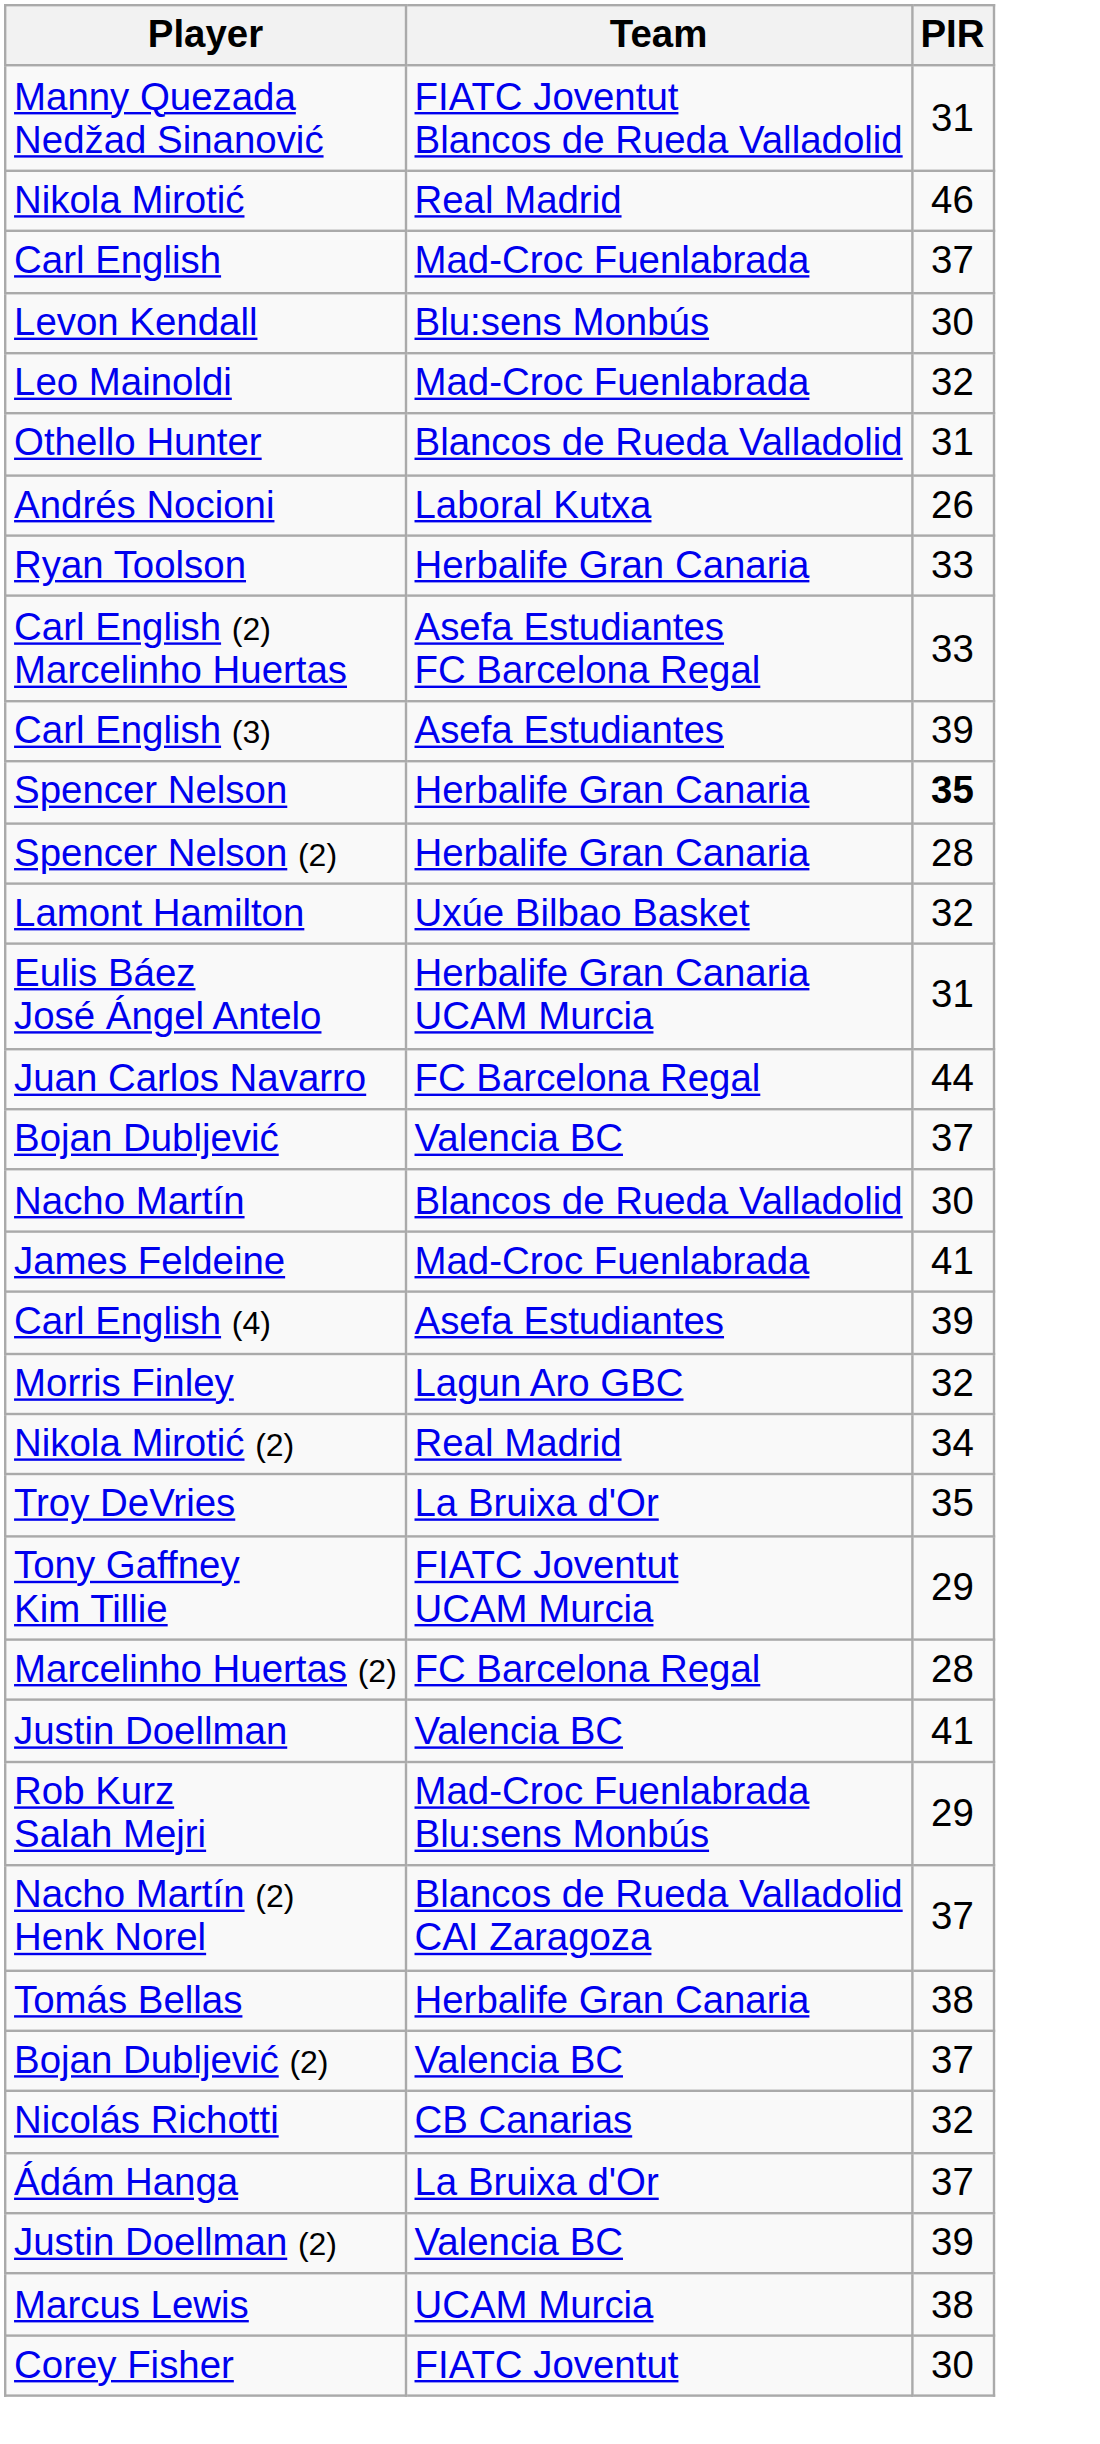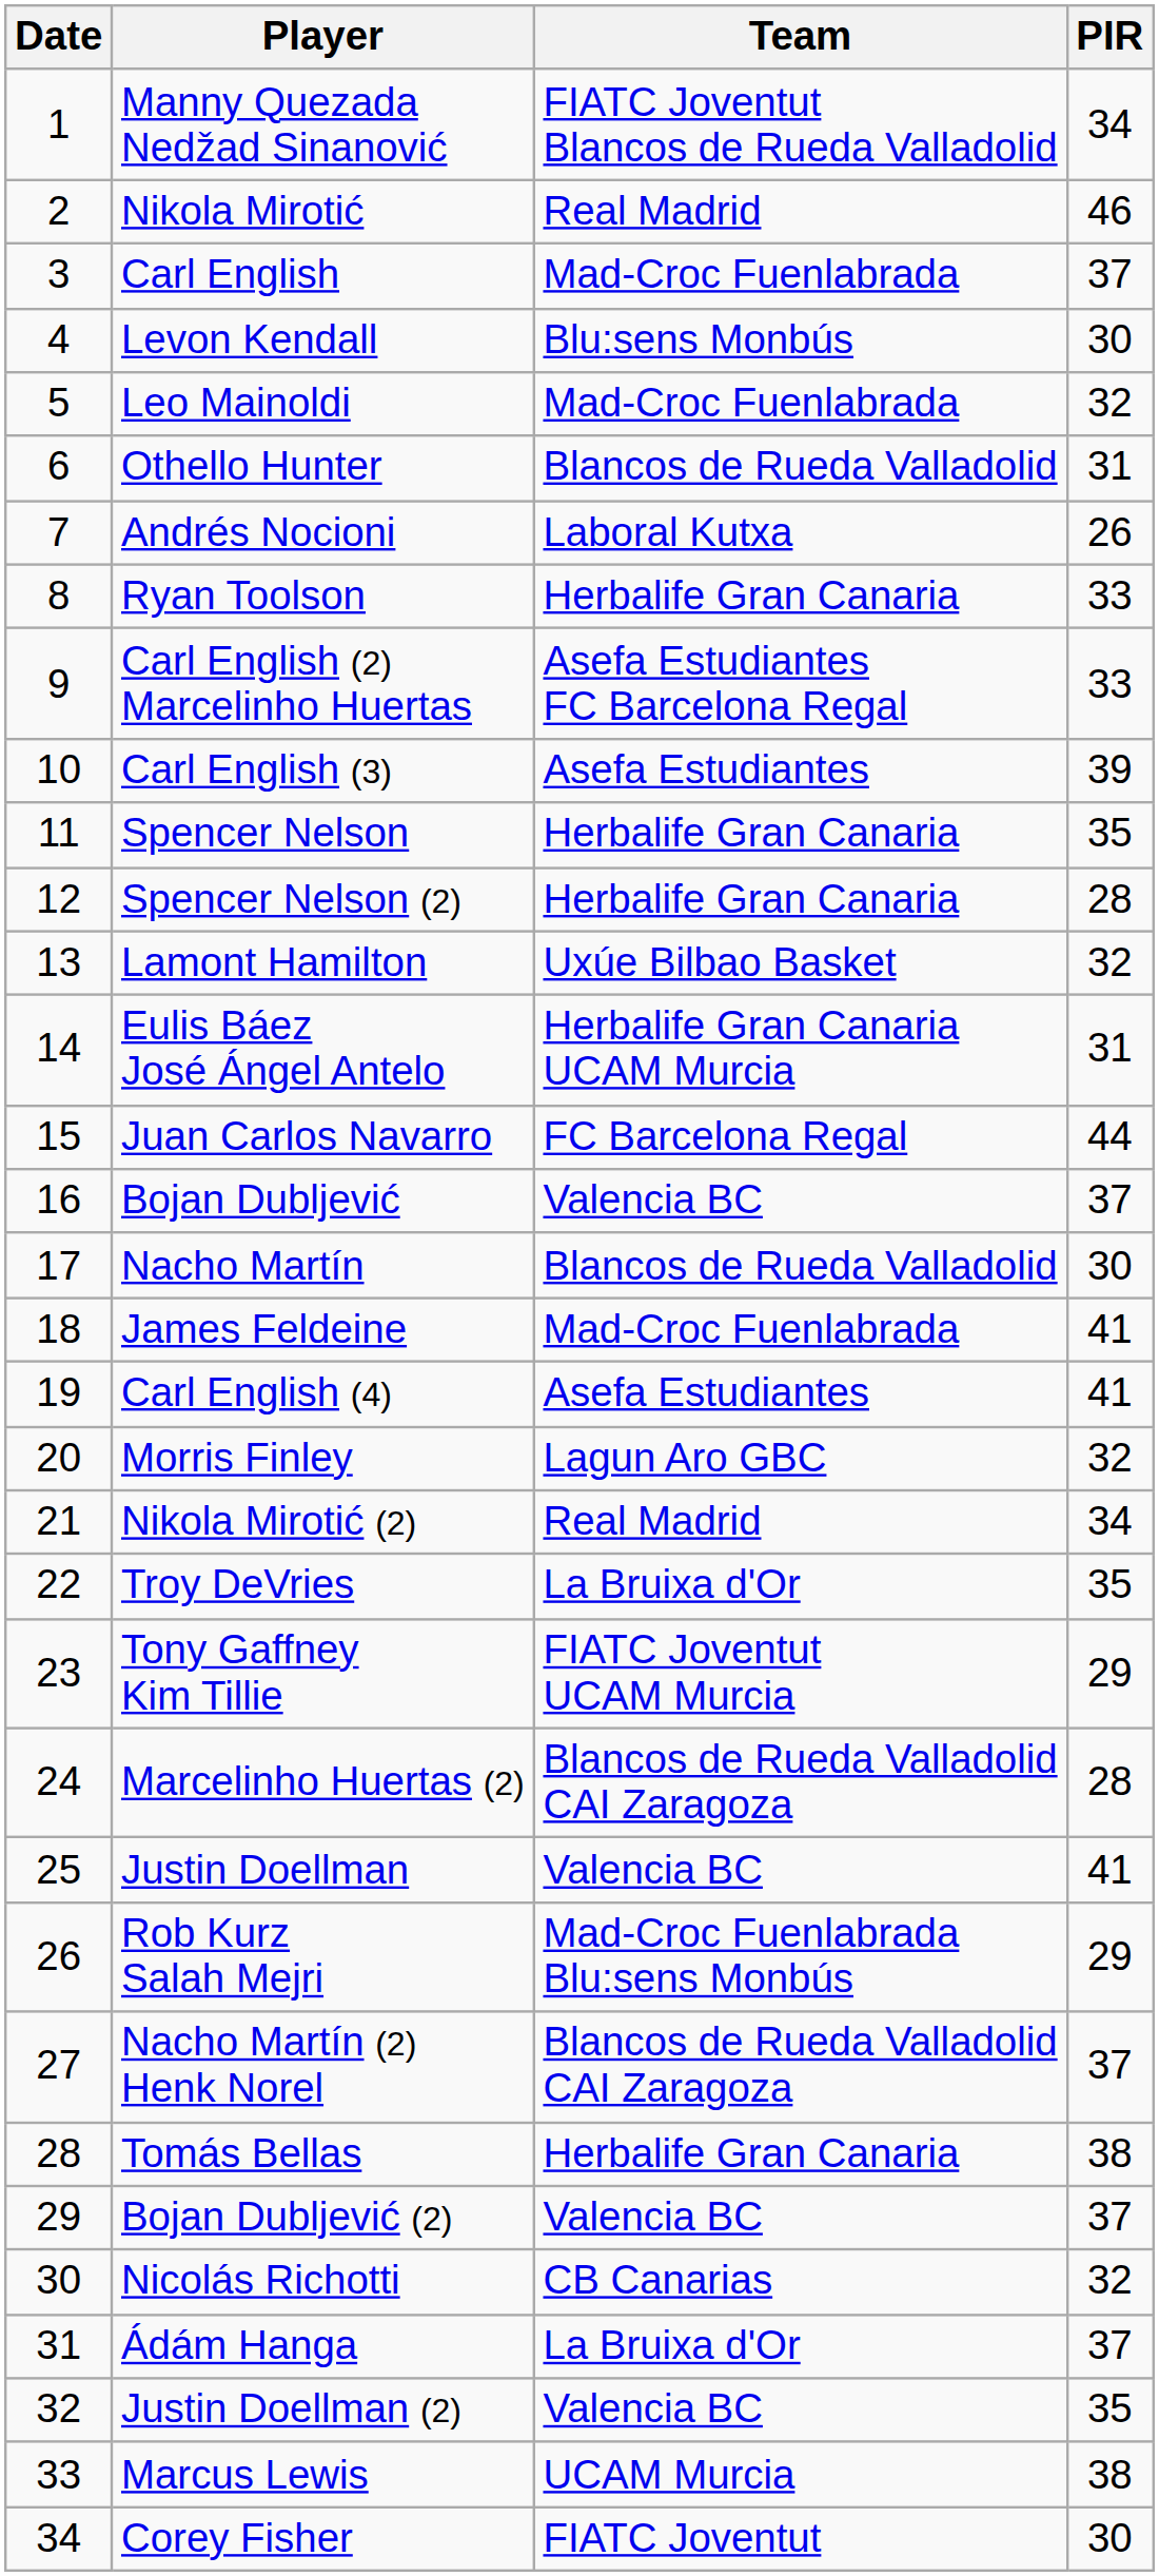+ column: Date | 1 | 2 | 3 | 4 | 5 | 6 | 7 | 8 | 9 | 10 | 11 | 12 | 13 | 14 | 15 | 16 | 17 | 18 | 19 | 20 | 21 | 22 | 23 | 24 | 25 | 26 | 27 | 28 | 29 | 30 | 31 | 32 | 33 | 34
Manny Quezada Nedžad Sinanović | PIR: 31 -> 34
Spencer Nelson | PIR: bold -> normal
Carl English (4) | PIR: 39 -> 41
Marcelinho Huertas (2) | Team: FC Barcelona Regal -> Blancos de Rueda Valladolid CAI Zaragoza
Justin Doellman (2) | PIR: 39 -> 35
